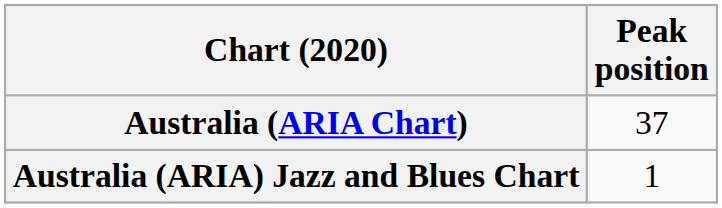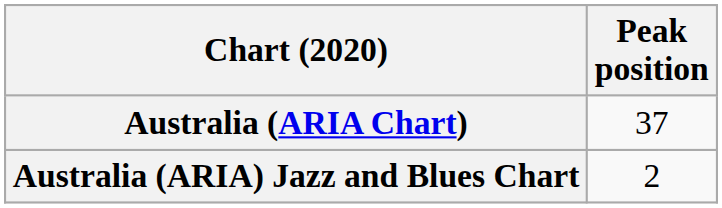Australia (ARIA) Jazz and Blues Chart | Peak position: 1 -> 2
